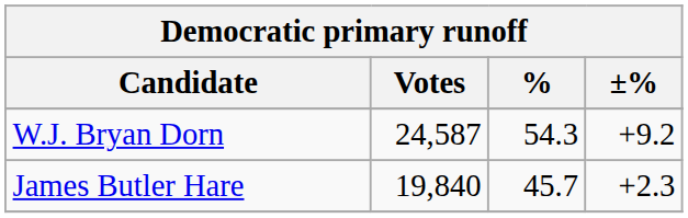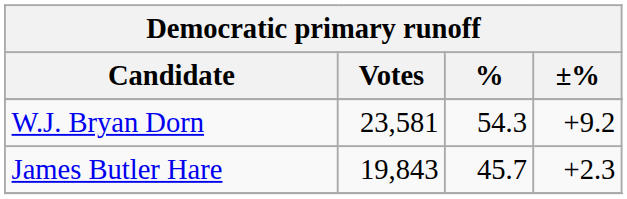W.J. Bryan Dorn | Votes: 24,587 -> 23,581
James Butler Hare | Votes: 19,840 -> 19,843
